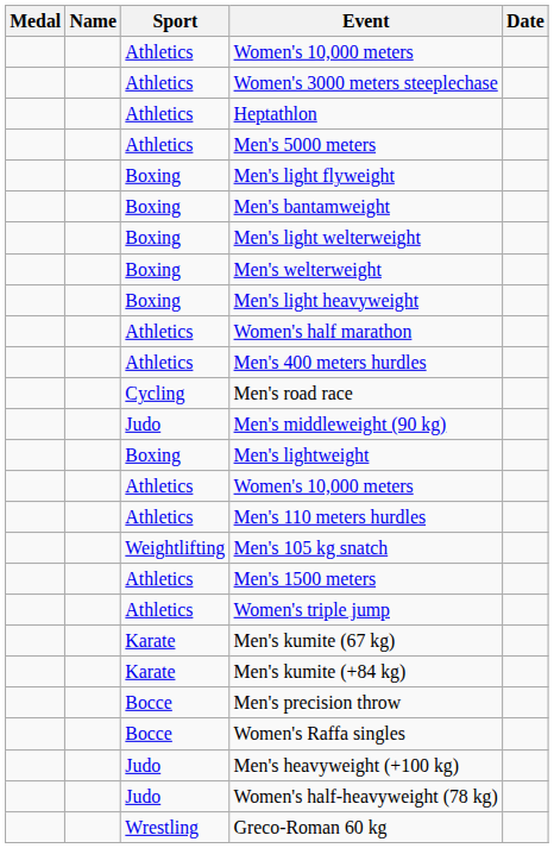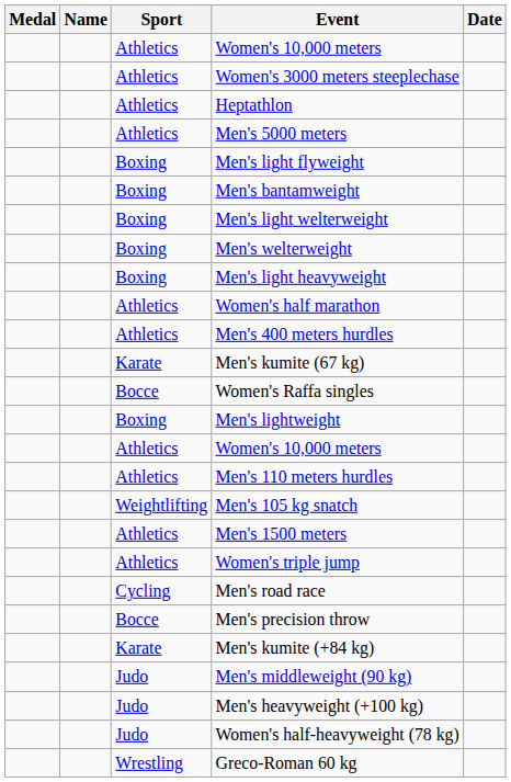rows swapped: Men's road race <-> Men's kumite (67 kg)
rows swapped: Men's middleweight (90 kg) <-> Women's Raffa singles
rows swapped: Men's kumite (+84 kg) <-> Men's precision throw
